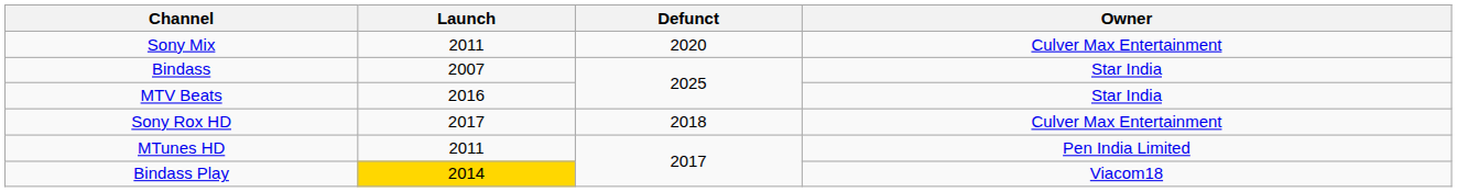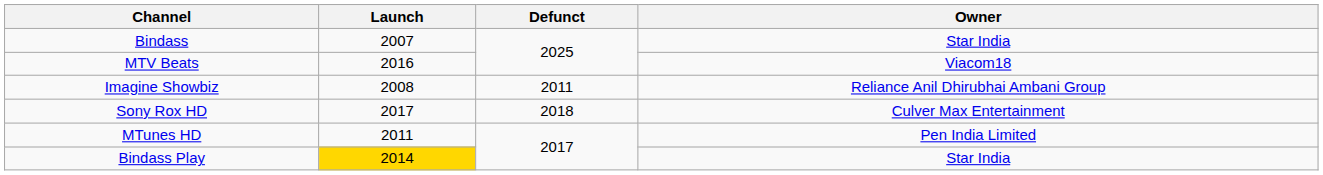- row: Sony Mix | 2011 | 2020 | Culver Max Entertainment
MTV Beats | Owner: Star India -> Viacom18
+ row: Imagine Showbiz | 2008 | 2011 | Reliance Anil Dhirubhai Ambani Group
Bindass Play | Owner: Viacom18 -> Star India
